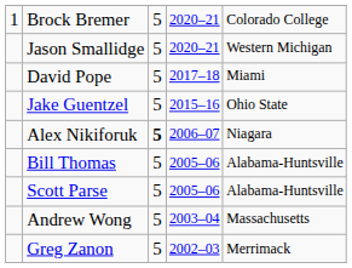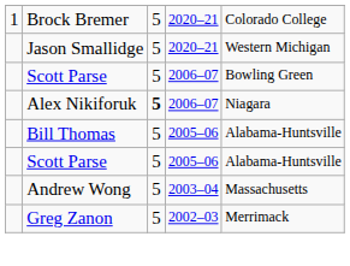- row: David Pope | 5 | 2017–18 | Miami
- row: Jake Guentzel | 5 | 2015–16 | Ohio State
+ row: Scott Parse | 5 | 2006–07 | Bowling Green
